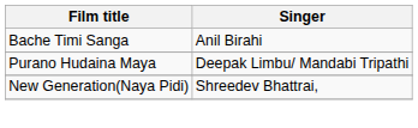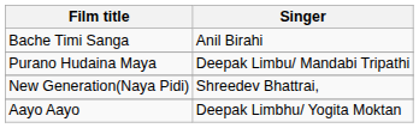+ row: Aayo Aayo | Deepak Limbhu/ Yogita Moktan
